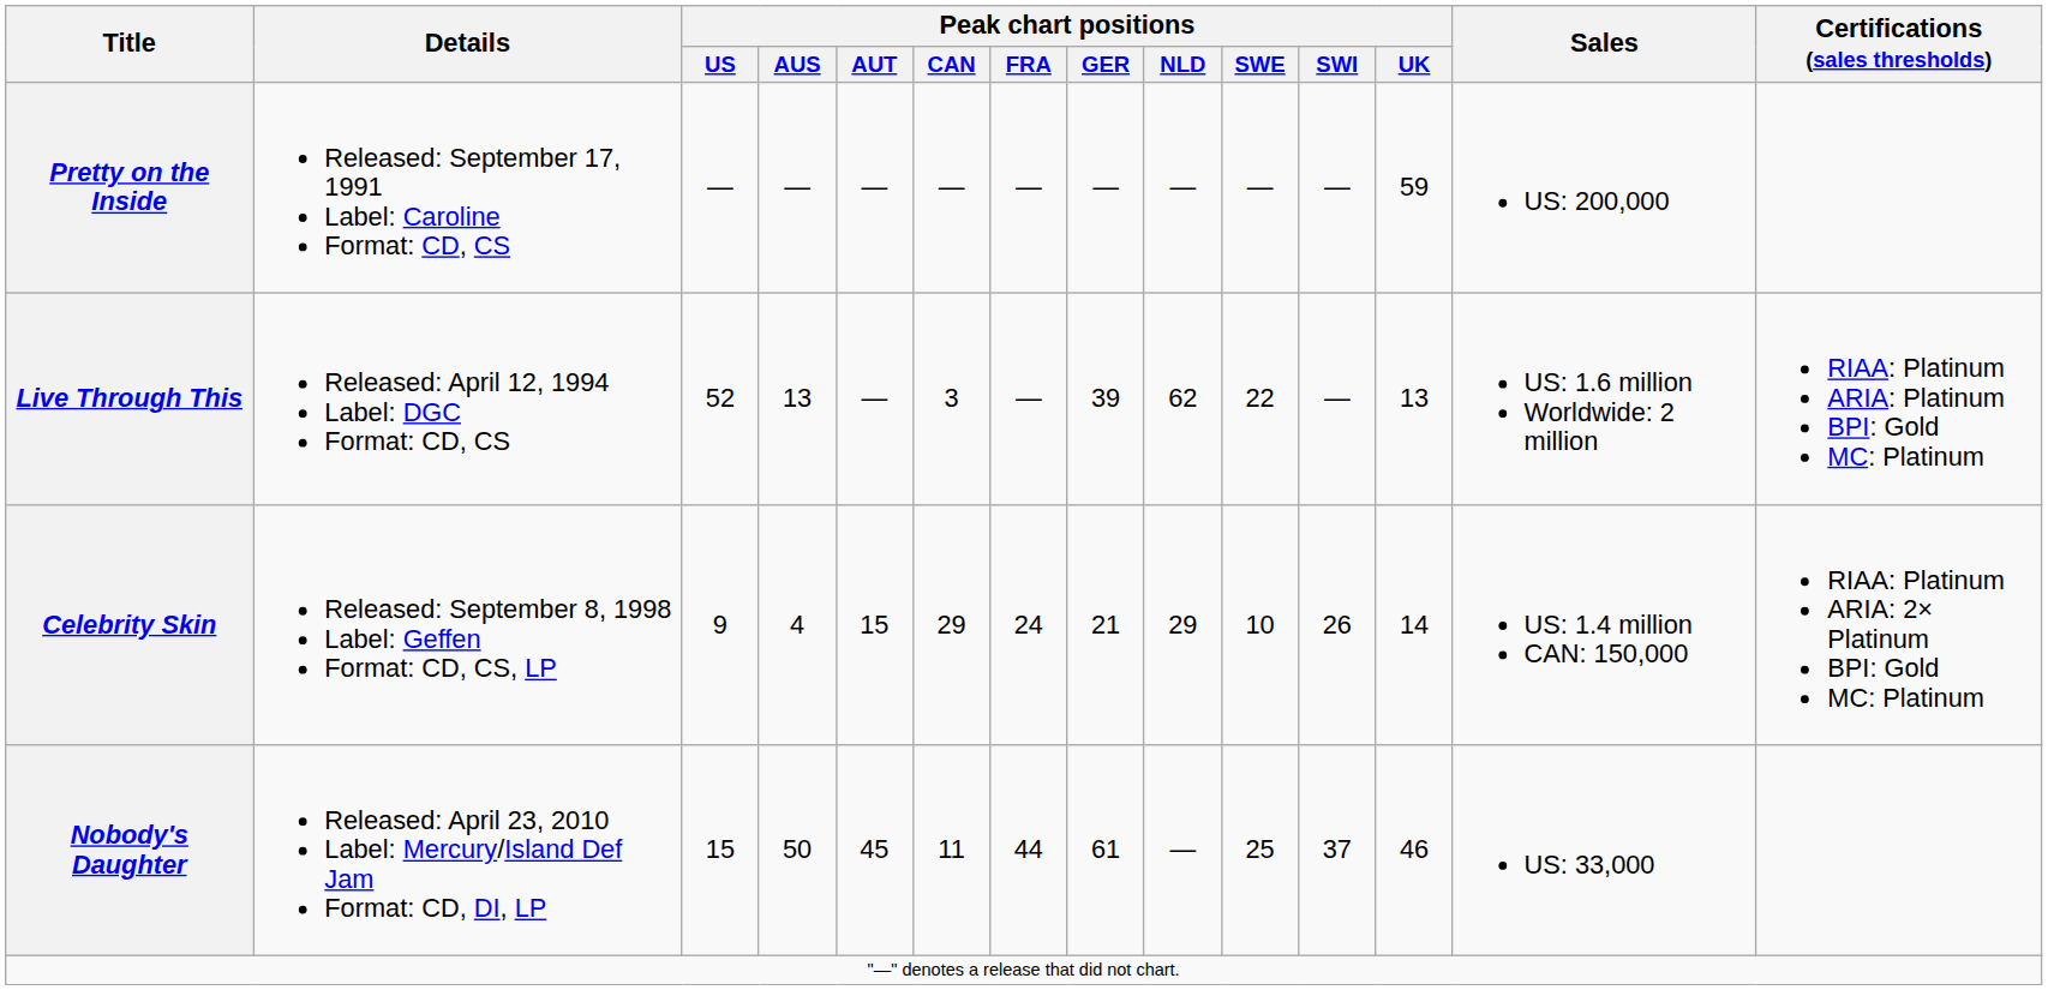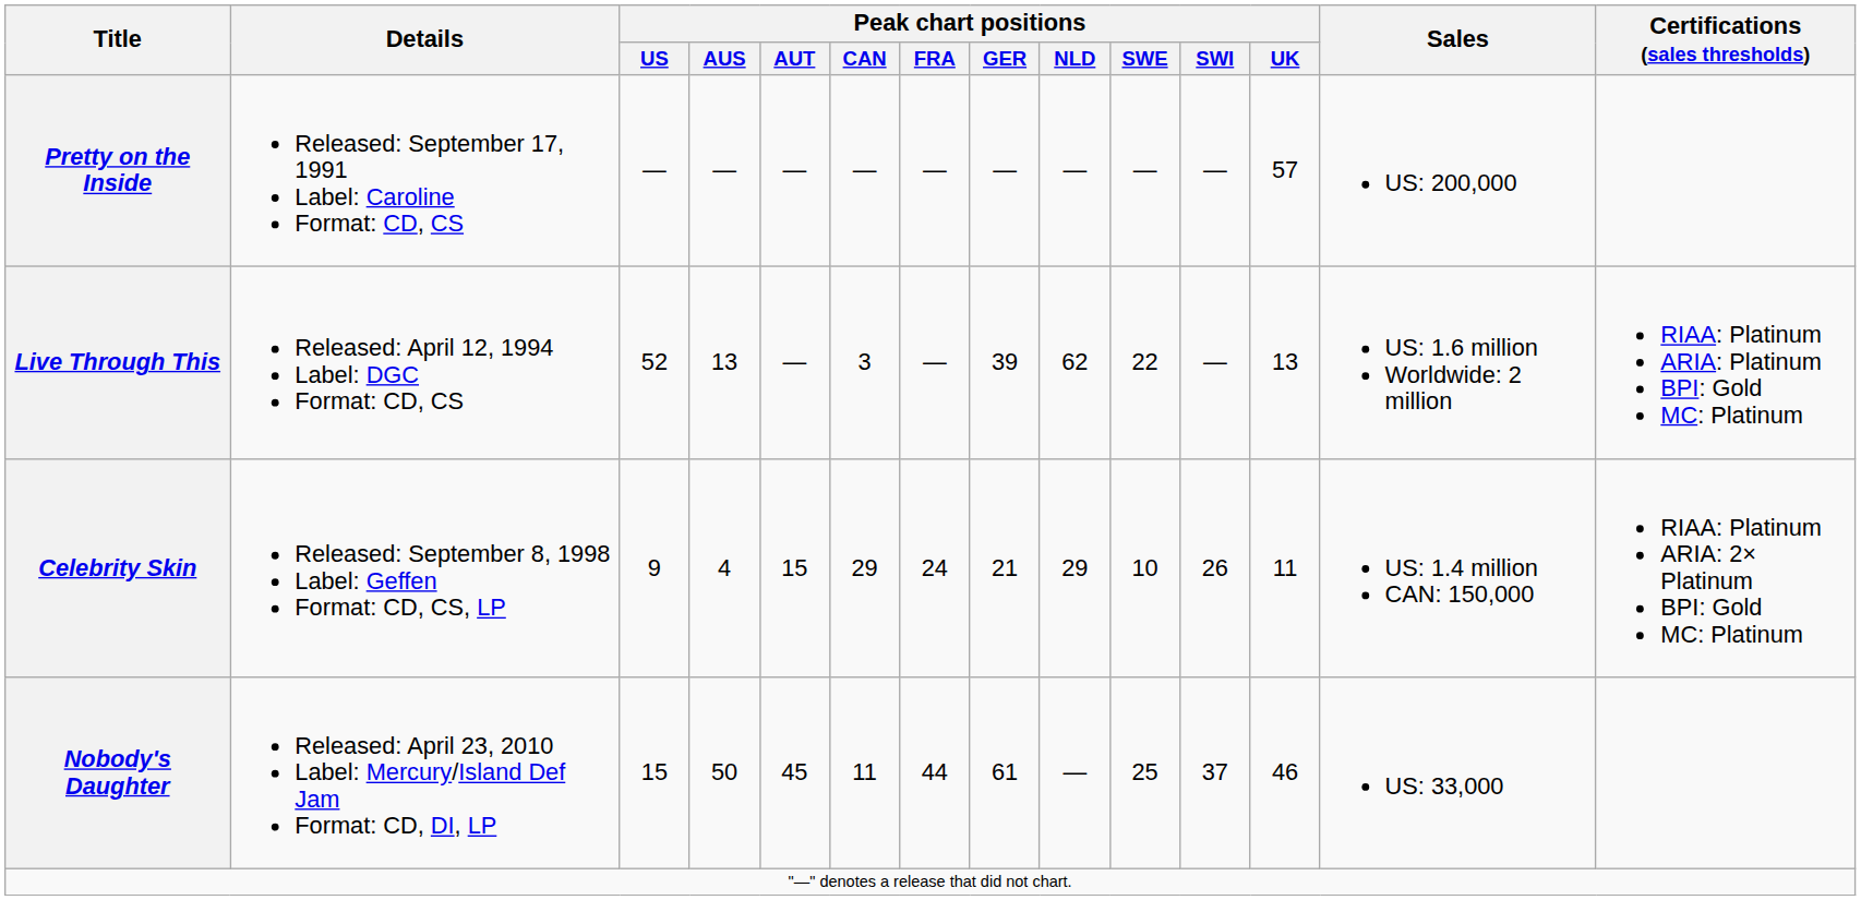Pretty on the Inside | Peak chart positions / UK: 59 -> 57
Celebrity Skin | Peak chart positions / UK: 14 -> 11
